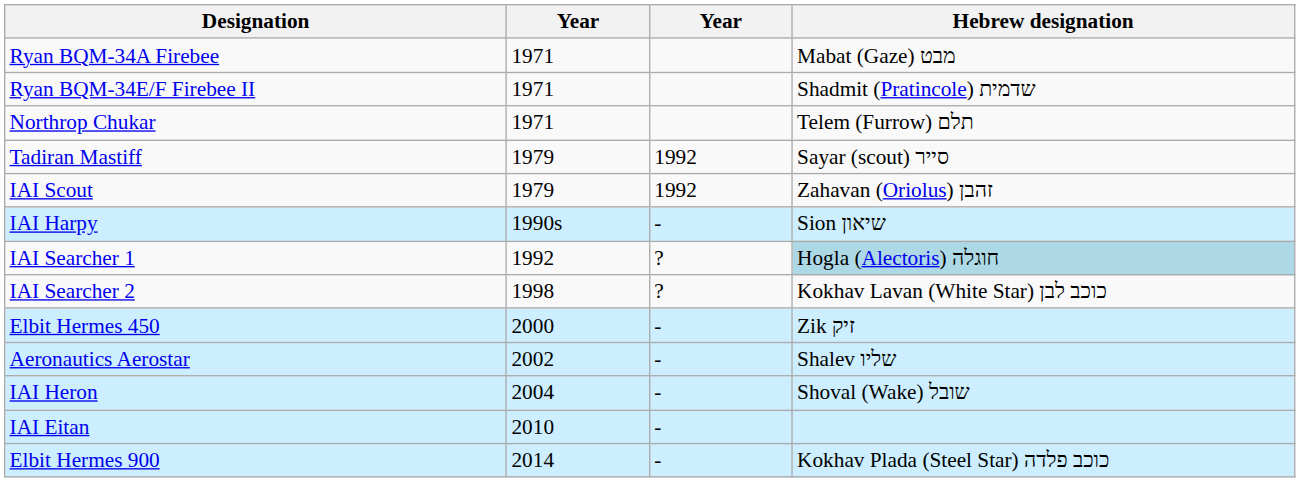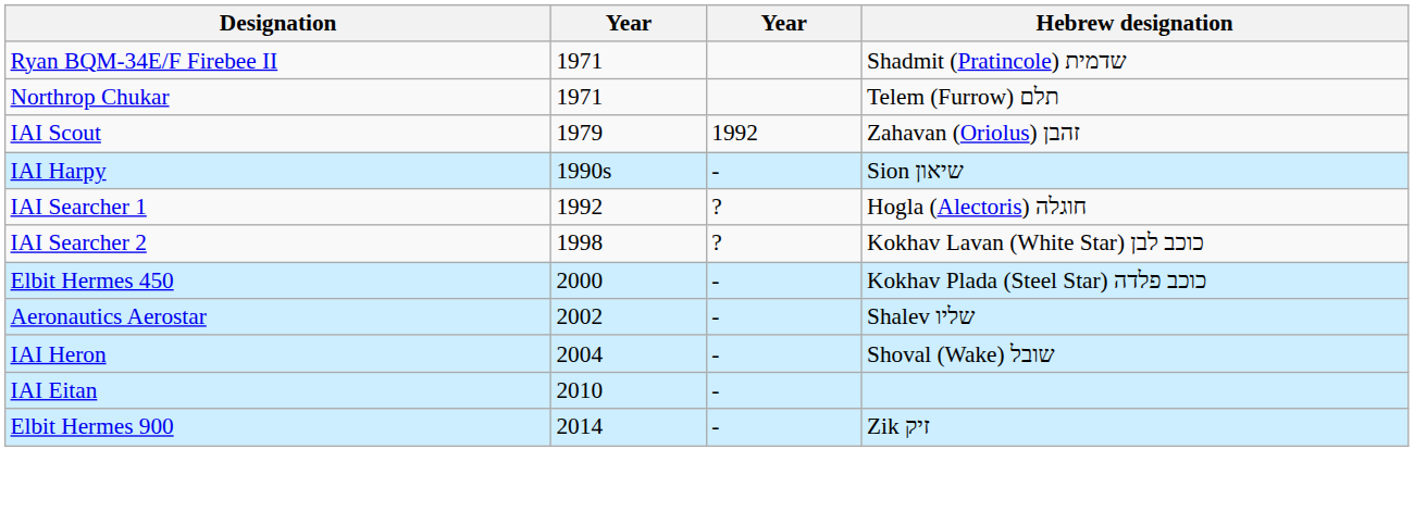- row: Ryan BQM-34A Firebee | 1971 | Mabat (Gaze) מבט
- row: Tadiran Mastiff | 1979 | 1992 | Sayar (scout) סייר
IAI Searcher 1 | Hebrew designation: lightblue background -> no background
Elbit Hermes 450 | Hebrew designation: Zik זיק -> Kokhav Plada (Steel Star) כוכב פלדה
Elbit Hermes 900 | Hebrew designation: Kokhav Plada (Steel Star) כוכב פלדה -> Zik זיק
